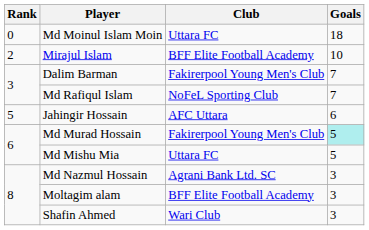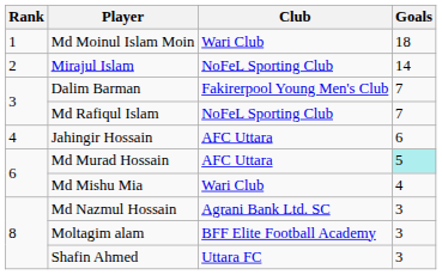Md Moinul Islam Moin | Rank: 0 -> 1
Md Moinul Islam Moin | Club: Uttara FC -> Wari Club
Mirajul Islam | Club: BFF Elite Football Academy -> NoFeL Sporting Club
Mirajul Islam | Goals: 10 -> 14
Jahingir Hossain | Rank: 5 -> 4
Md Murad Hossain | Club: Fakirerpool Young Men's Club -> AFC Uttara
Md Mishu Mia | Club: Uttara FC -> Wari Club
Md Mishu Mia | Goals: 5 -> 4
Shafin Ahmed | Club: Wari Club -> Uttara FC
